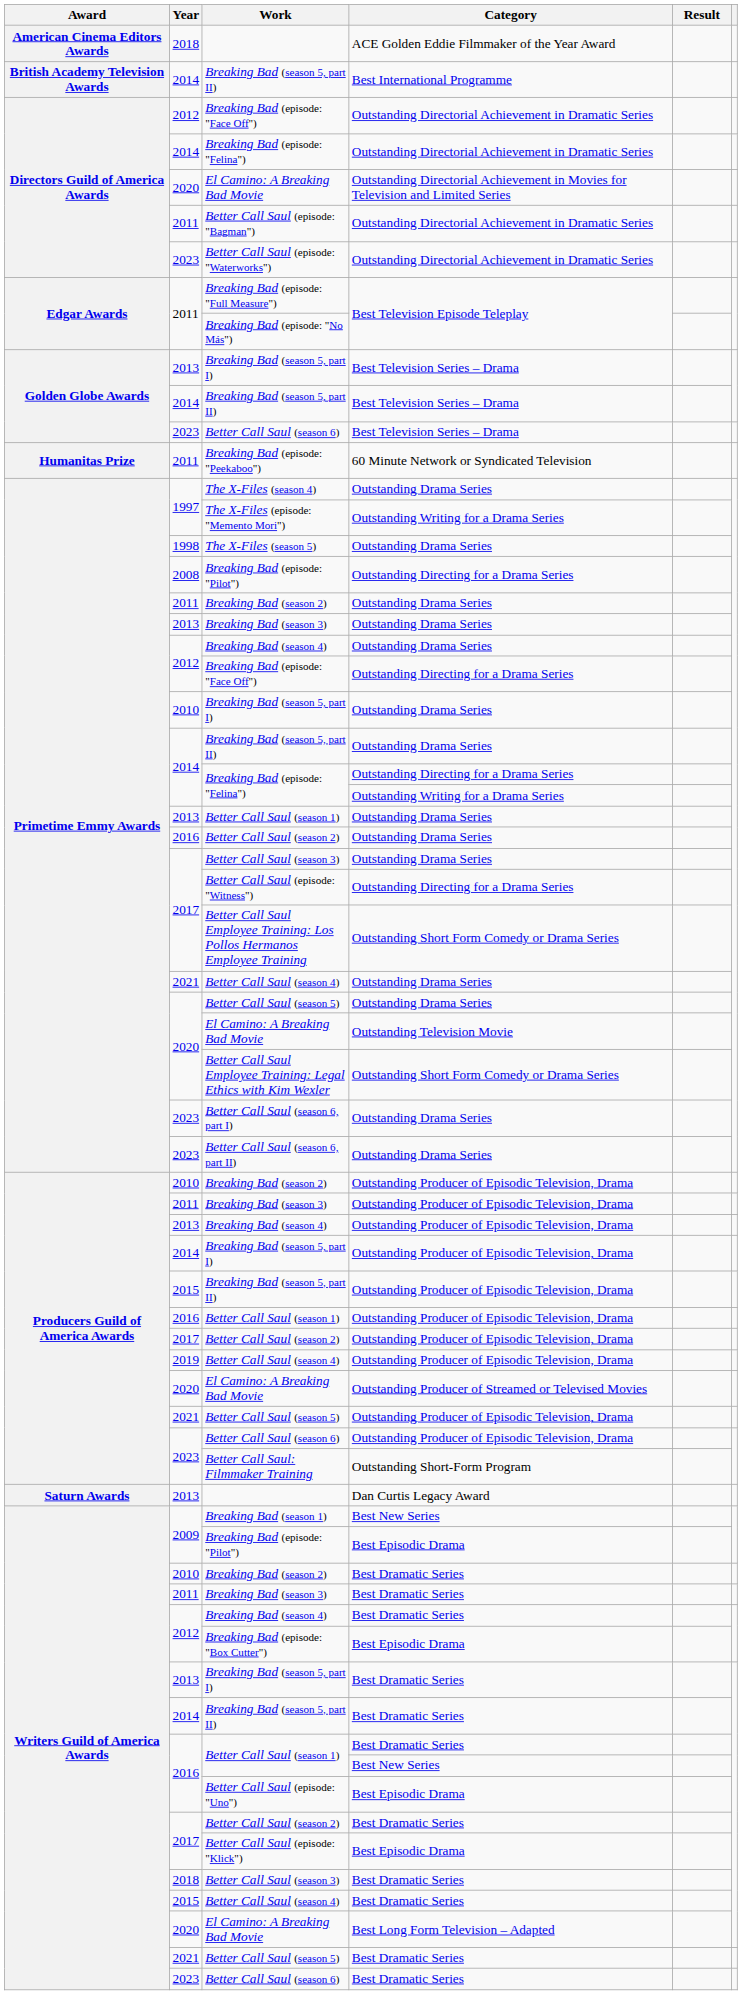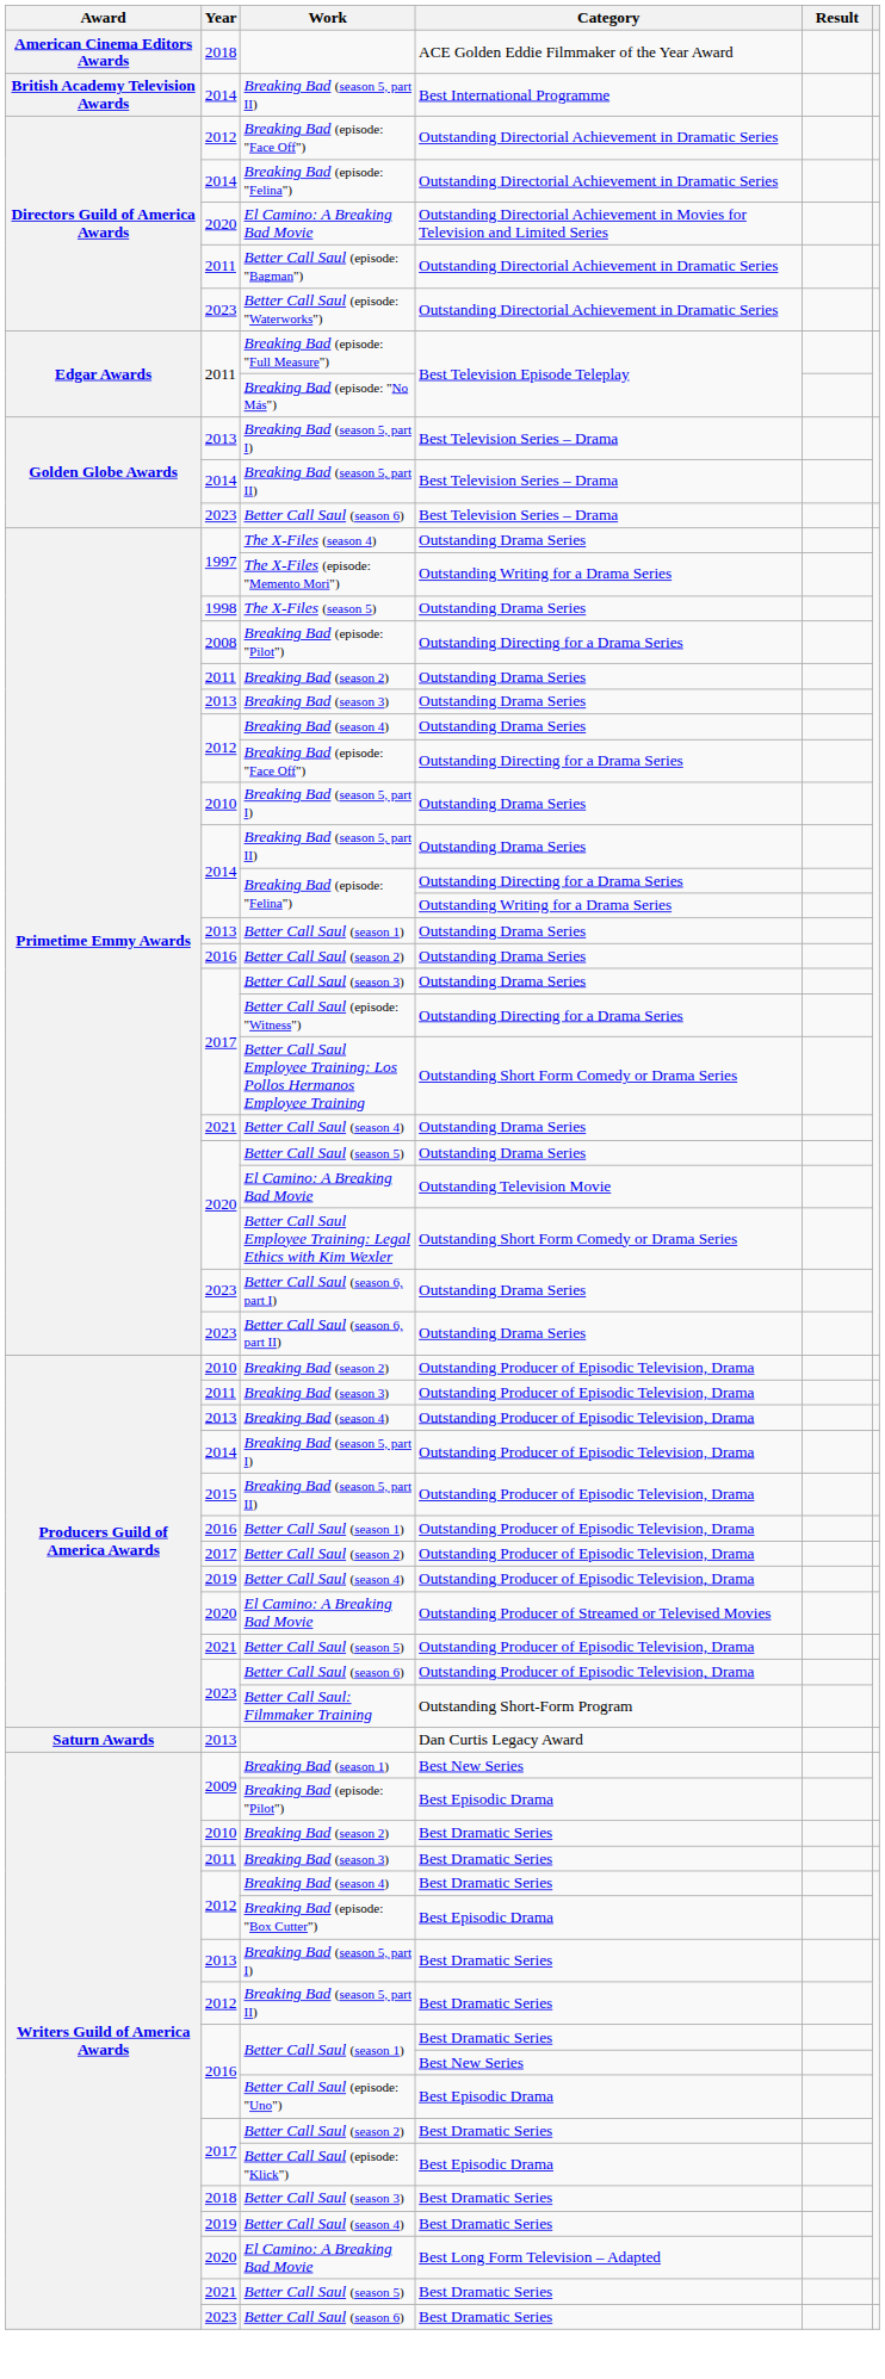- row: Humanitas Prize | 2011 | Breaking Bad (episode: "Peekaboo") | 60 Minute Network or Syndicated Television
Breaking Bad (season 5, part II) / Best Dramatic Series | Year: 2014 -> 2012
Better Call Saul (season 4) / Best Dramatic Series | Year: 2015 -> 2019
